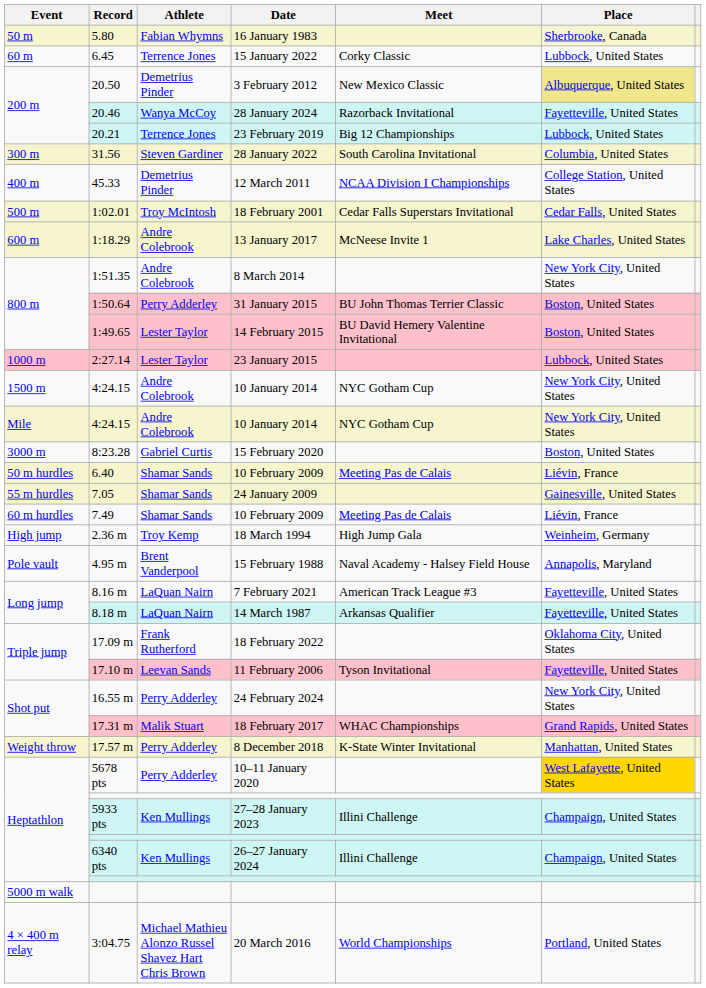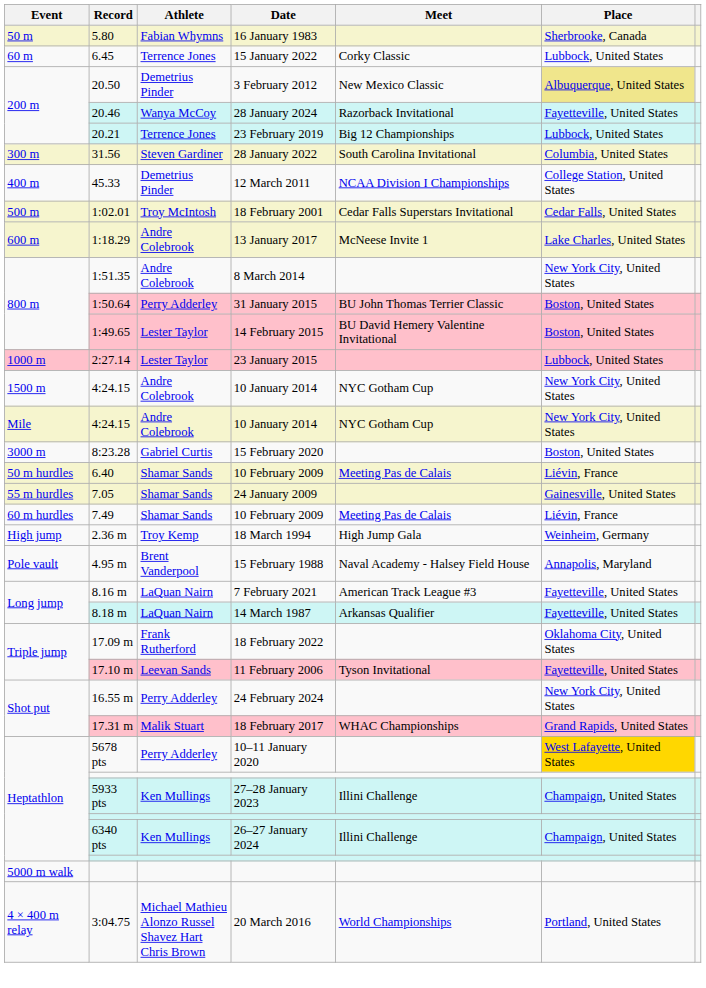- row: Weight throw | 17.57 m | Perry Adderley | 8 December 2018 | K-State Winter Invitational | Manhattan, United States
